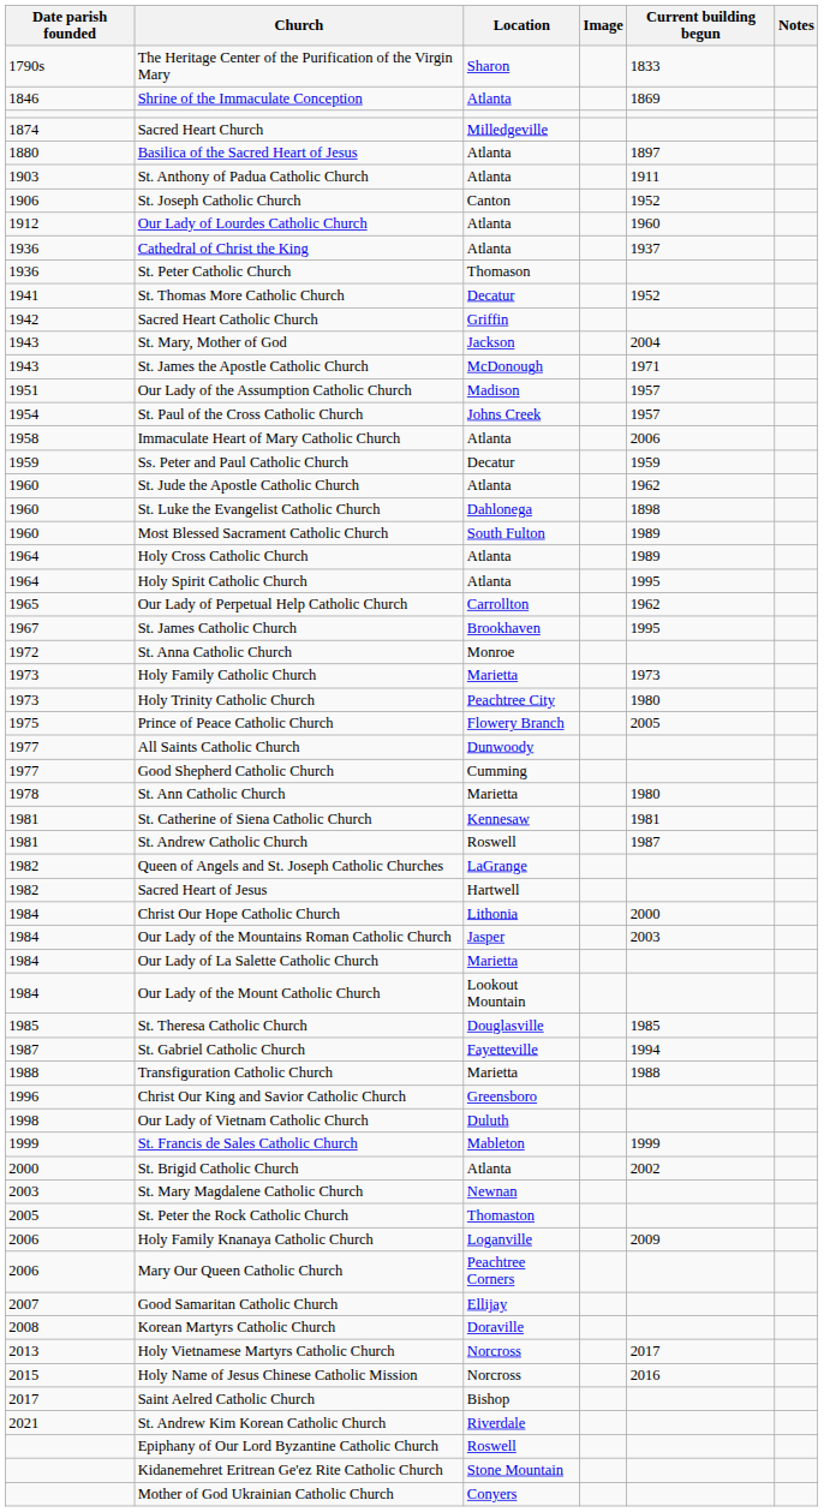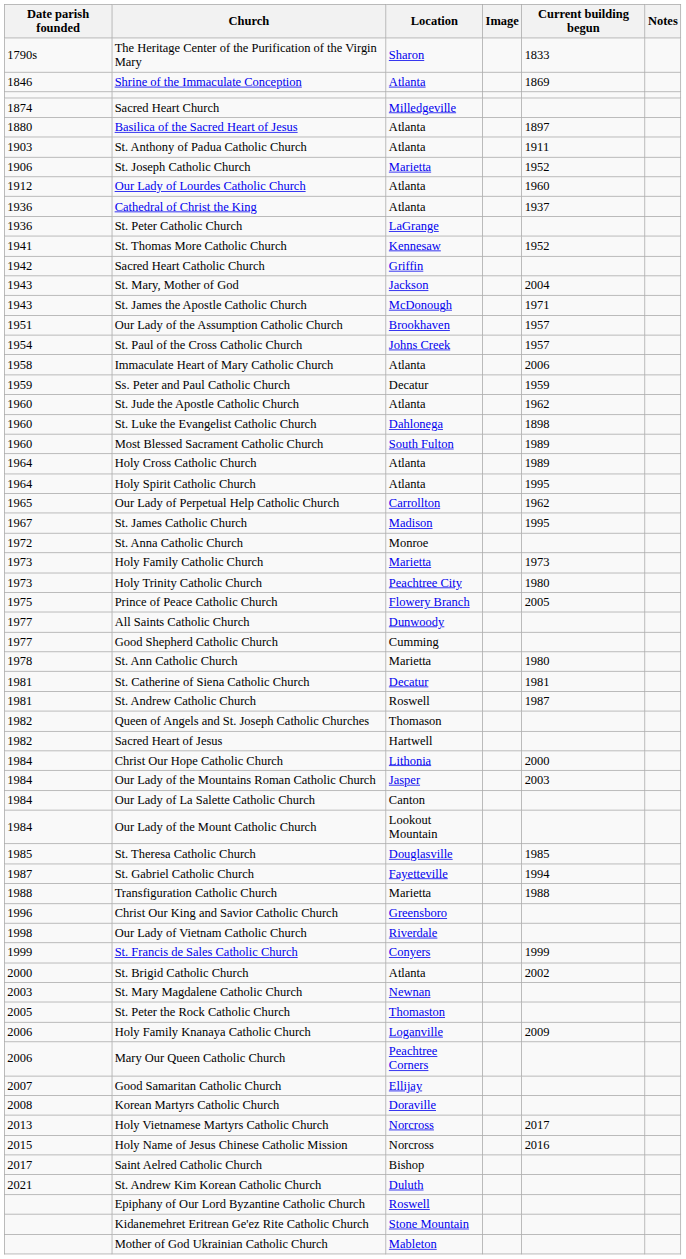St. Joseph Catholic Church | Location: Canton -> Marietta
St. Peter Catholic Church | Location: Thomason -> LaGrange
St. Thomas More Catholic Church | Location: Decatur -> Kennesaw
Our Lady of the Assumption Catholic Church | Location: Madison -> Brookhaven
St. James Catholic Church | Location: Brookhaven -> Madison
St. Catherine of Siena Catholic Church | Location: Kennesaw -> Decatur
Queen of Angels and St. Joseph Catholic Churches | Location: LaGrange -> Thomason
Our Lady of La Salette Catholic Church | Location: Marietta -> Canton
Our Lady of Vietnam Catholic Church | Location: Duluth -> Riverdale
St. Francis de Sales Catholic Church | Location: Mableton -> Conyers
St. Andrew Kim Korean Catholic Church | Location: Riverdale -> Duluth
Mother of God Ukrainian Catholic Church | Location: Conyers -> Mableton
